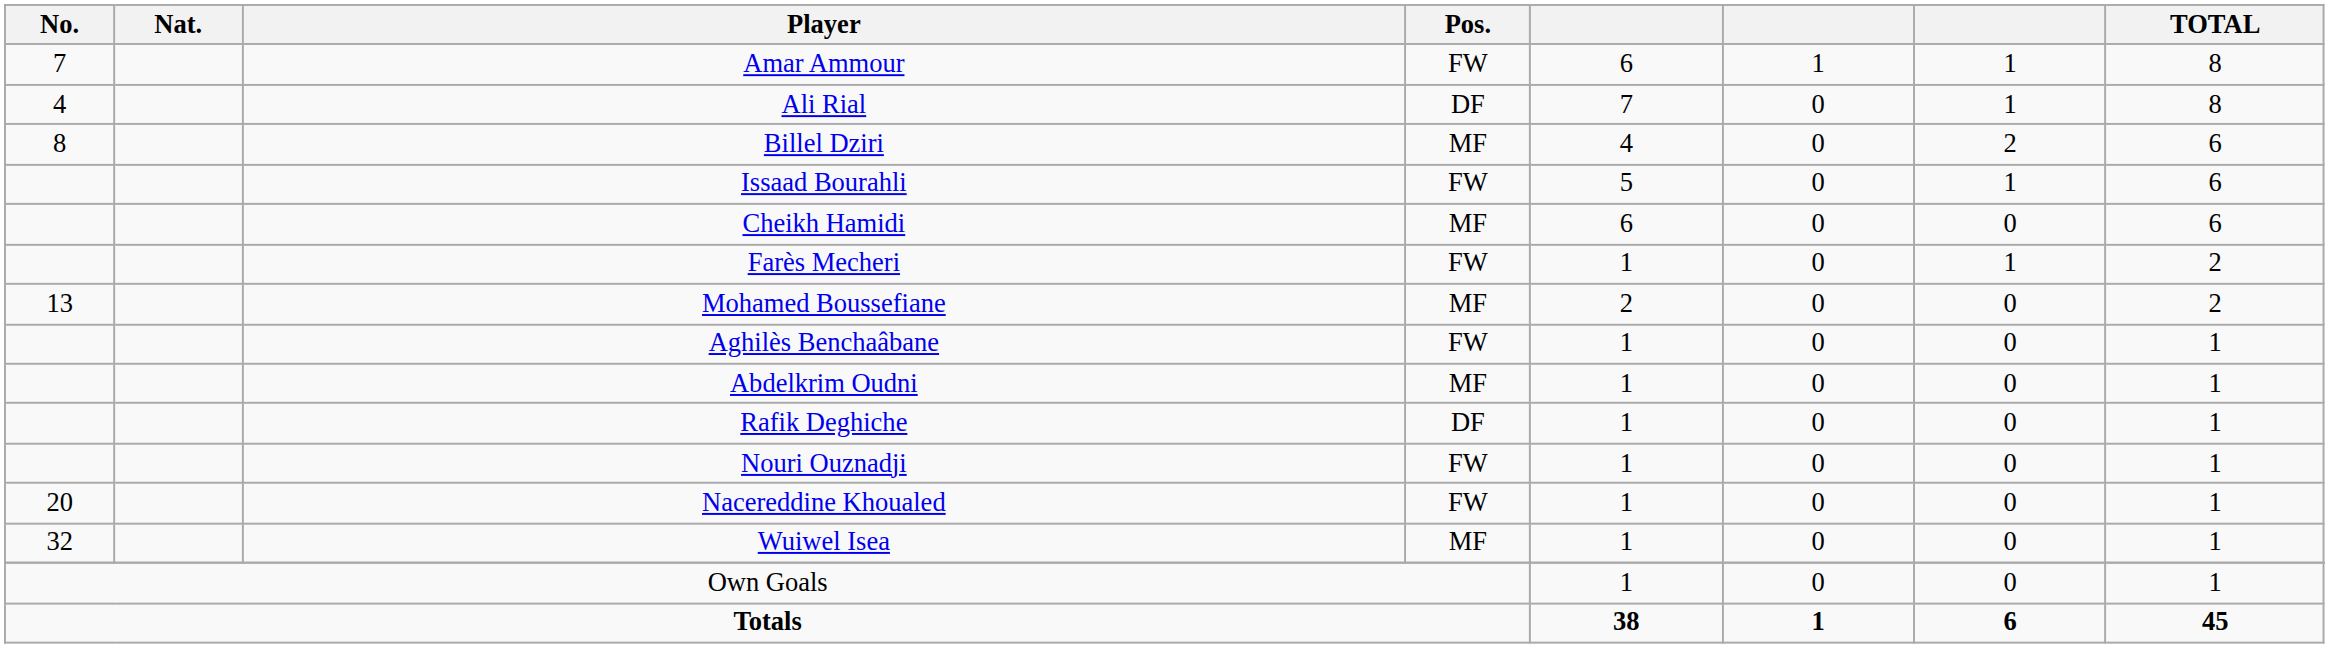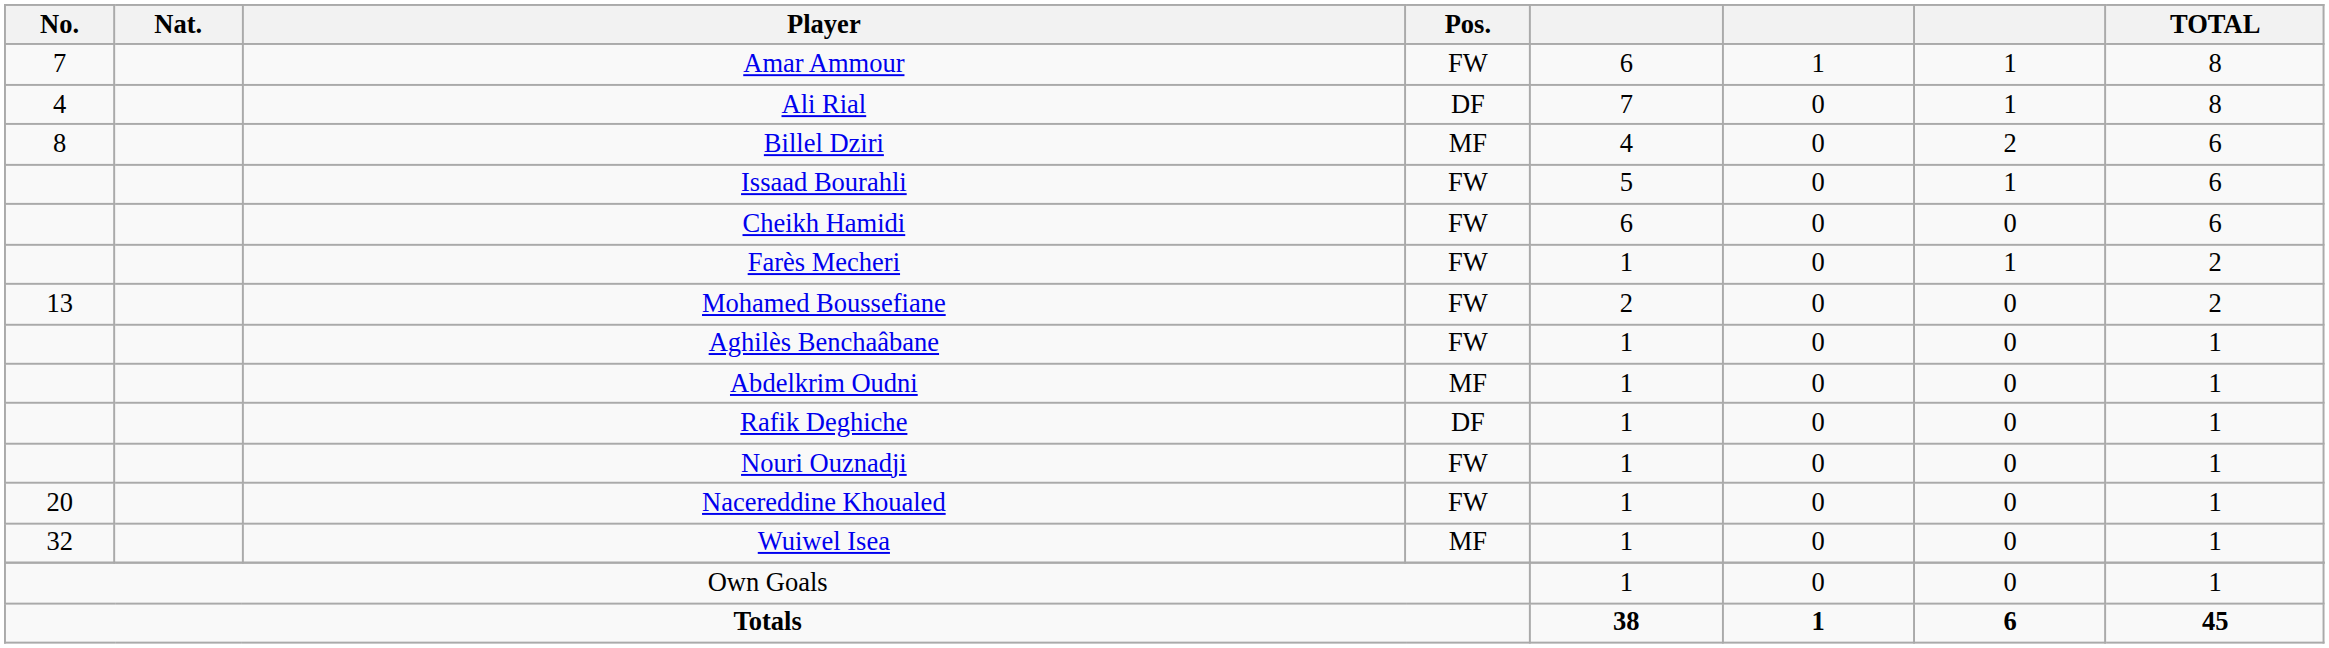Cheikh Hamidi | Pos.: MF -> FW
Mohamed Boussefiane | Pos.: MF -> FW
